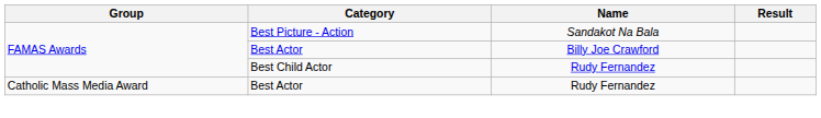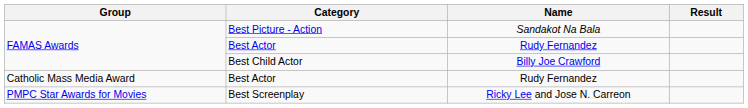FAMAS Awards / Best Actor | Name: Billy Joe Crawford -> Rudy Fernandez
Best Child Actor | Name: Rudy Fernandez -> Billy Joe Crawford
+ row: PMPC Star Awards for Movies | Best Screenplay | Ricky Lee and Jose N. Carreon
